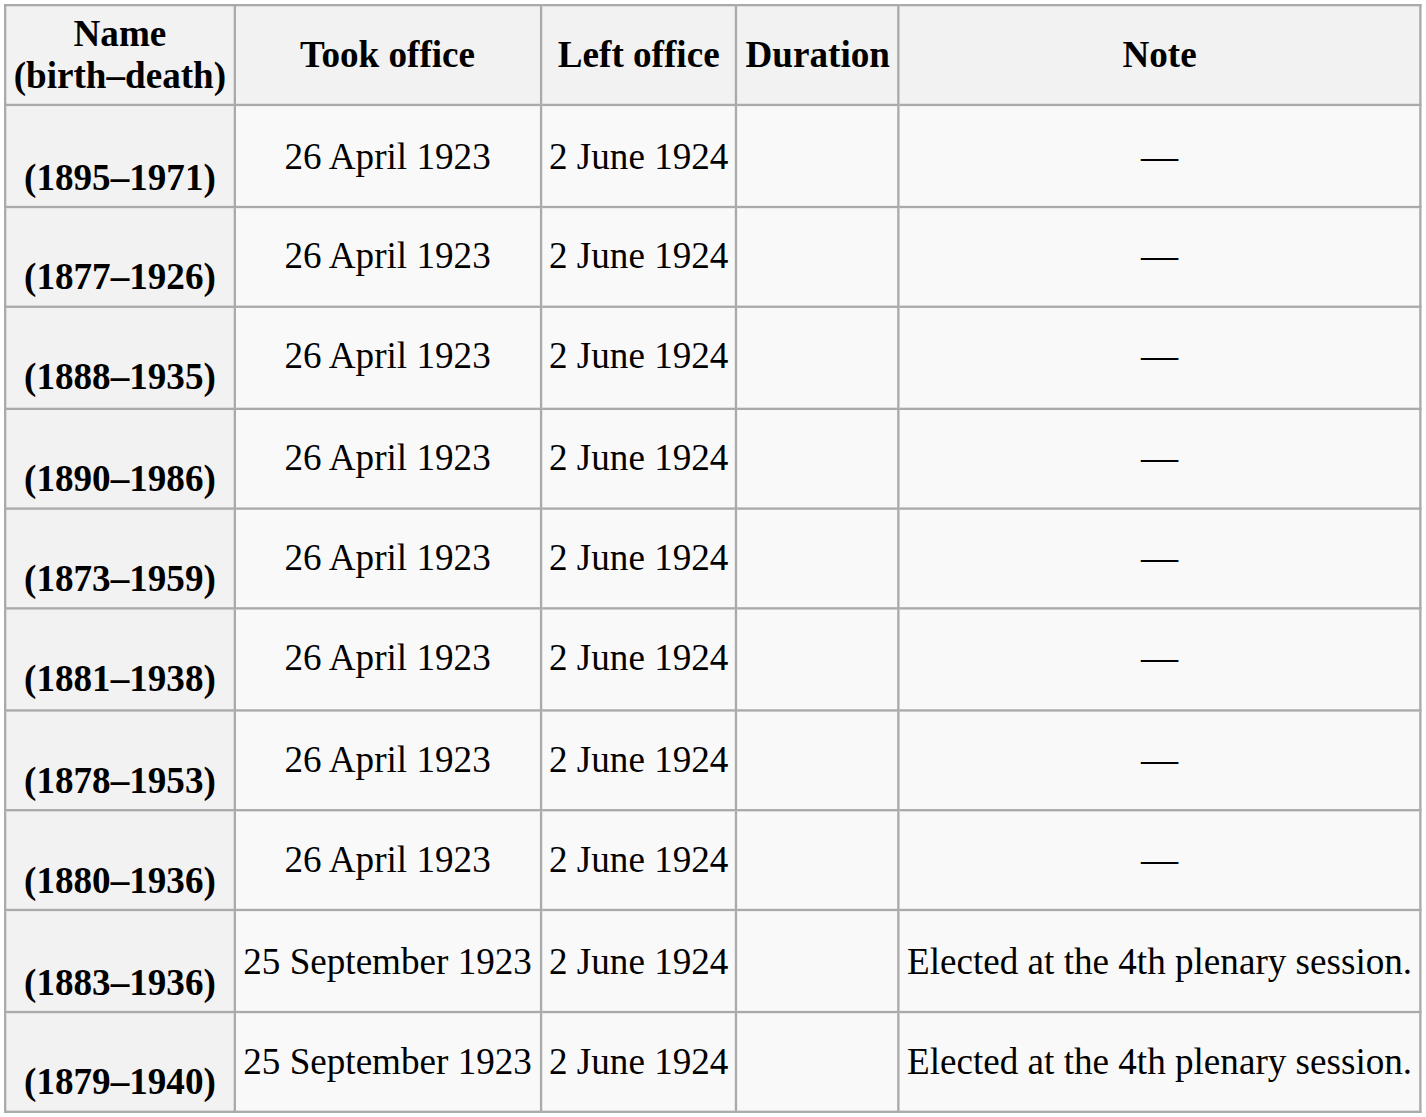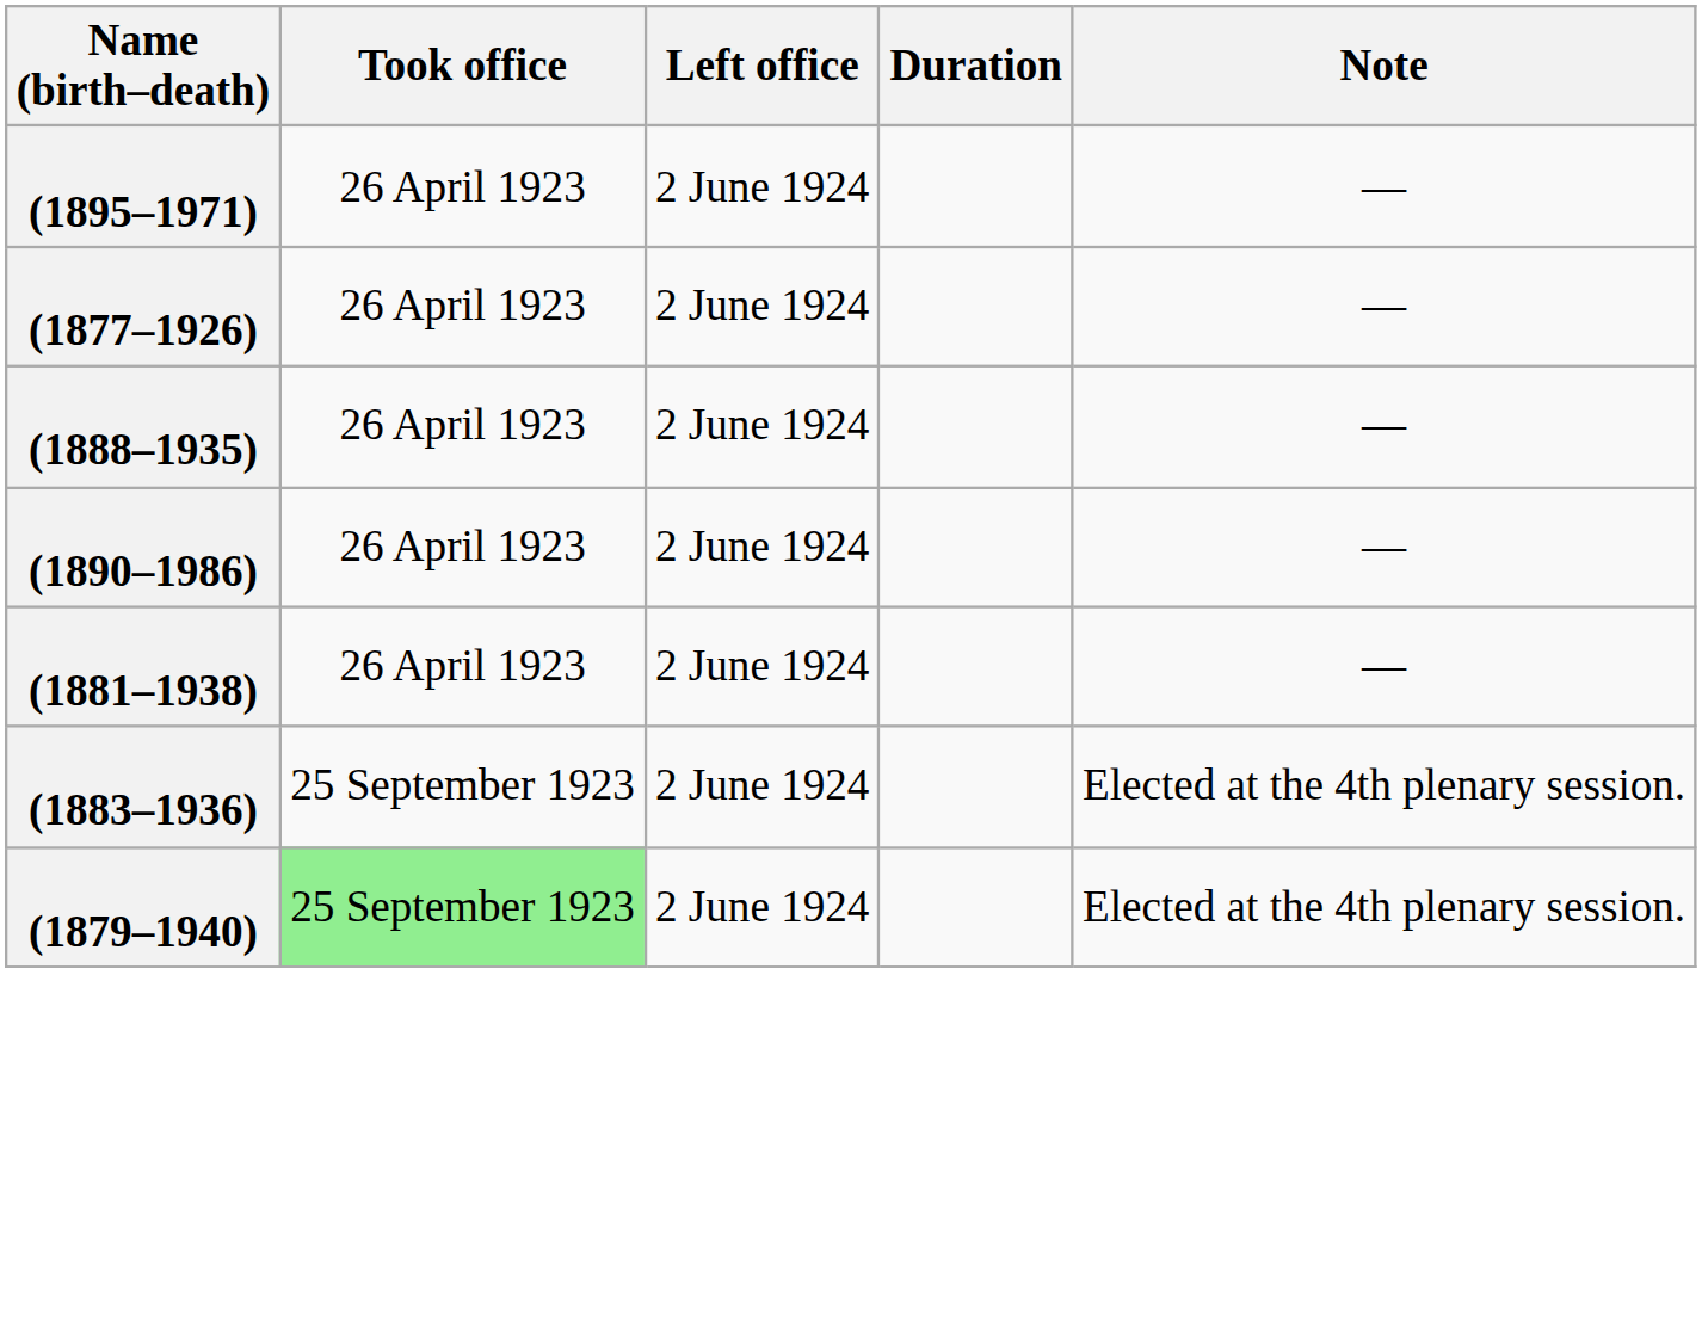- row: (1873–1959) | 26 April 1923 | 2 June 1924 | —
- row: (1878–1953) | 26 April 1923 | 2 June 1924 | —
- row: (1880–1936) | 26 April 1923 | 2 June 1924 | —
(1879–1940) | Took office: no background -> lightgreen background
